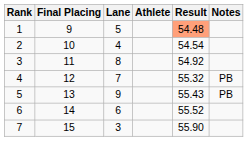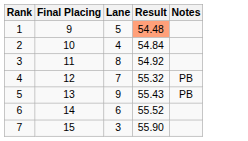- column: Athlete
2 | Result: 54.54 -> 54.84
